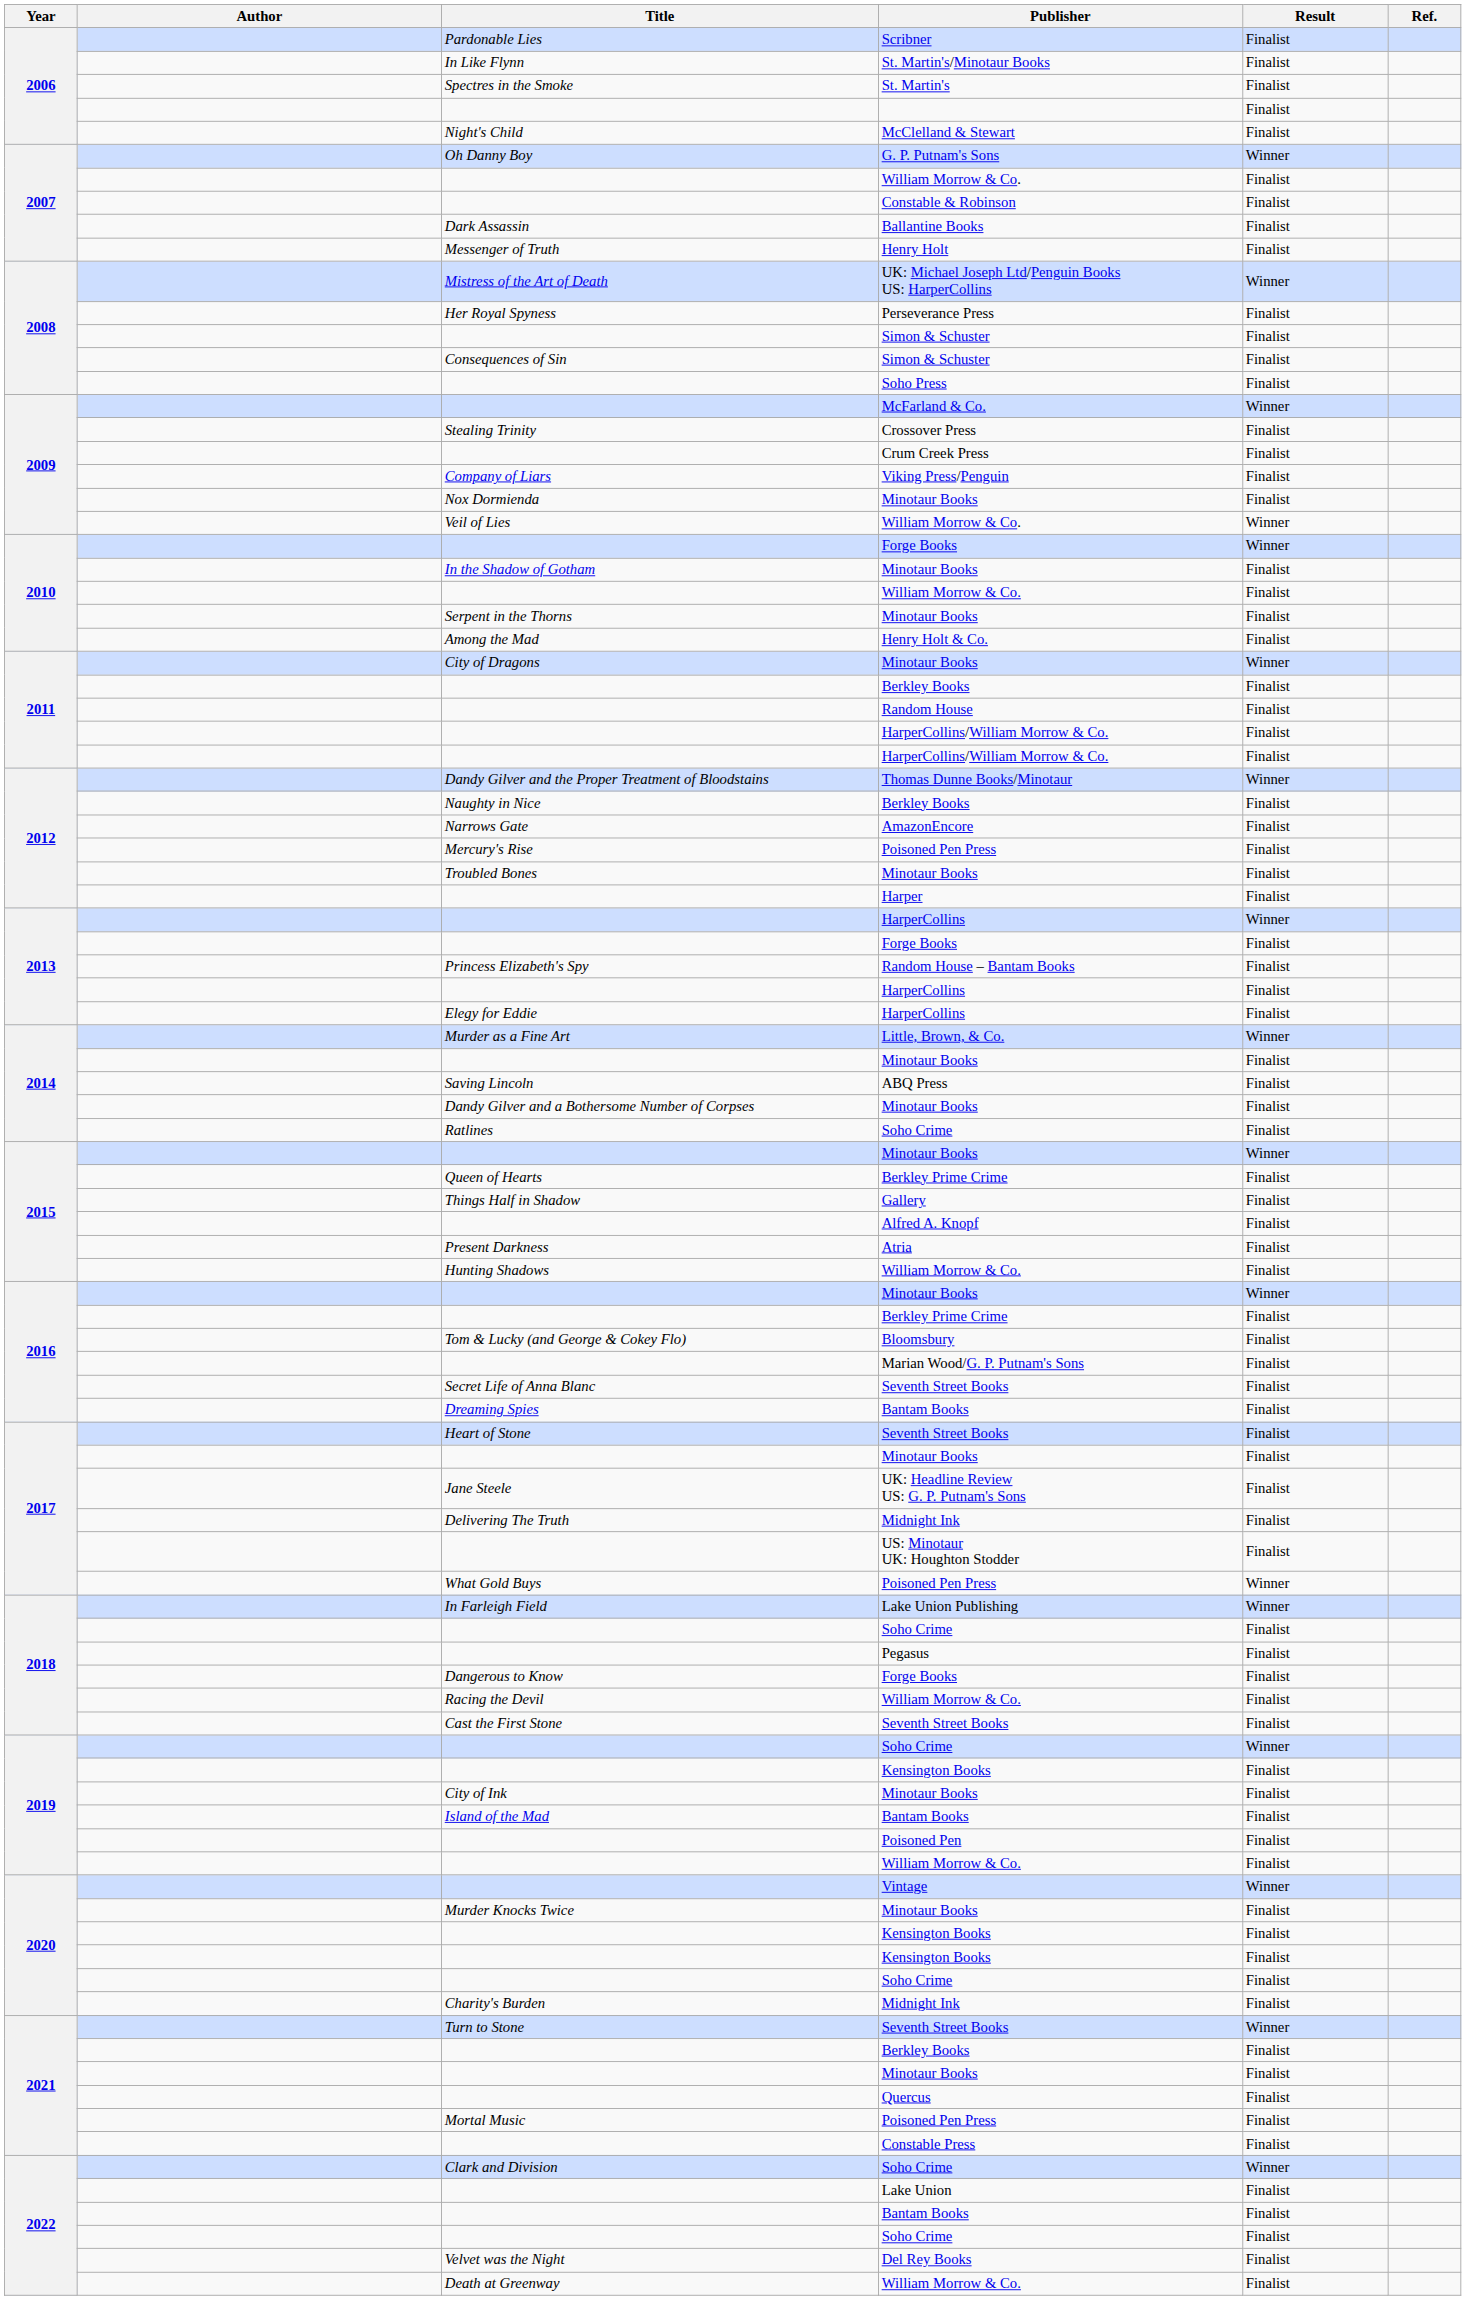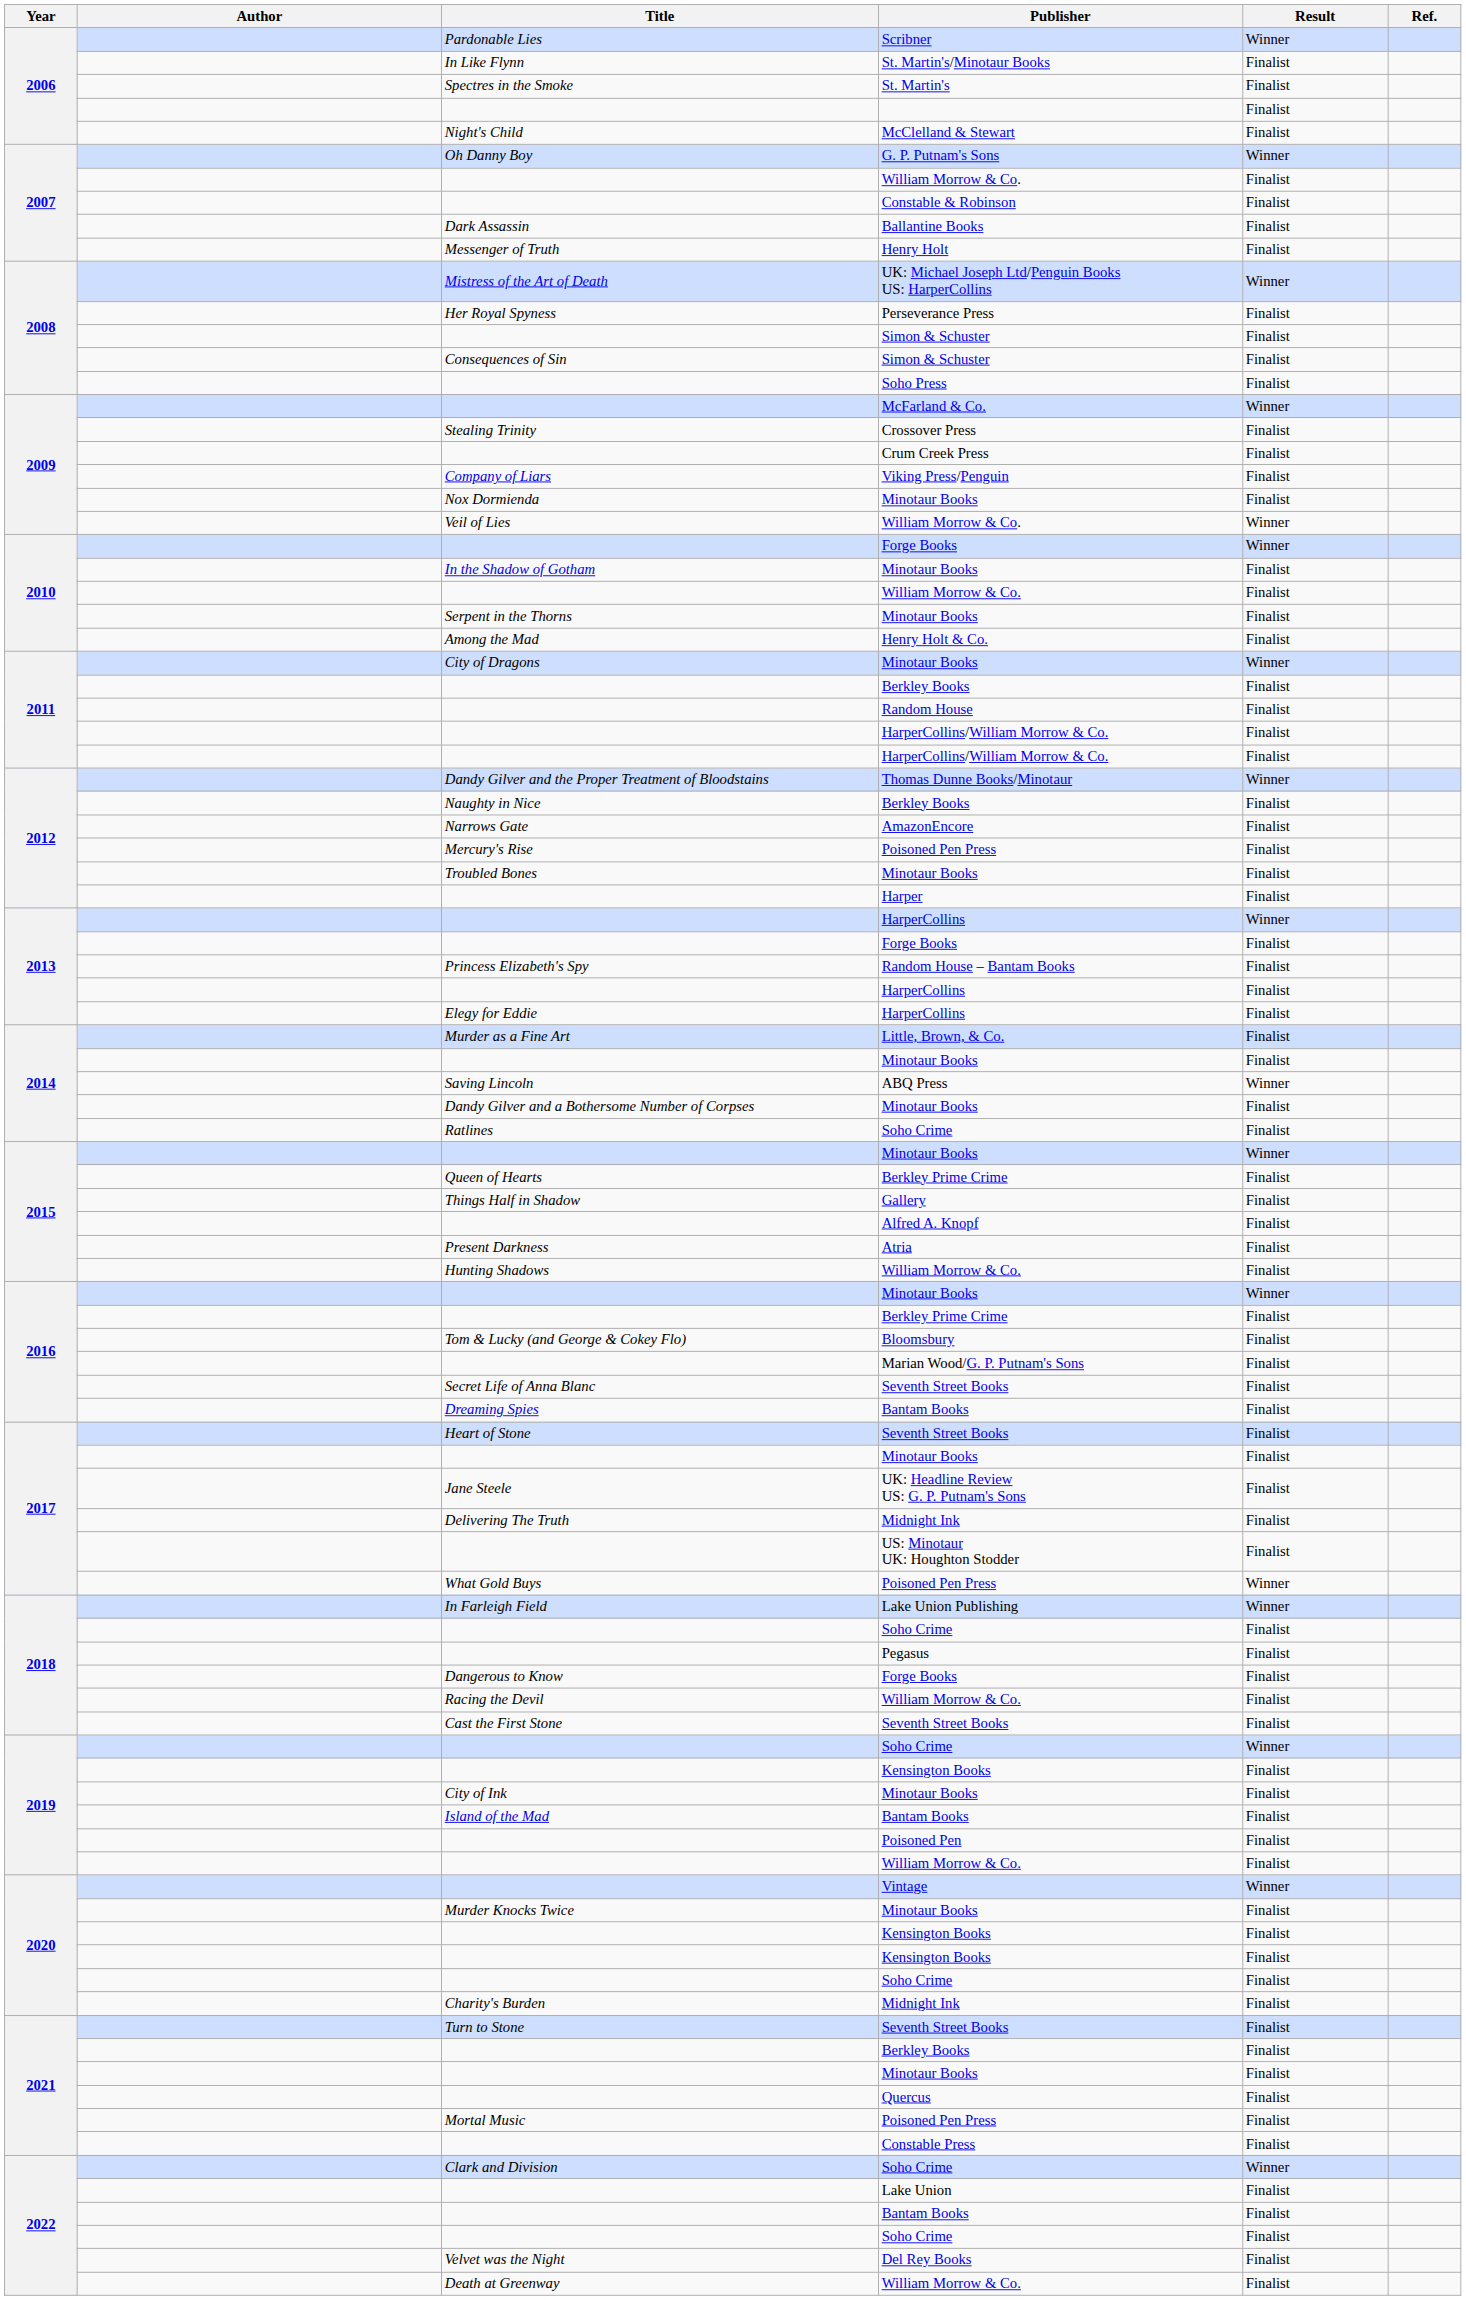Pardonable Lies | Result: Finalist -> Winner
Murder as a Fine Art | Result: Winner -> Finalist
Saving Lincoln | Result: Finalist -> Winner
Turn to Stone | Result: Winner -> Finalist
